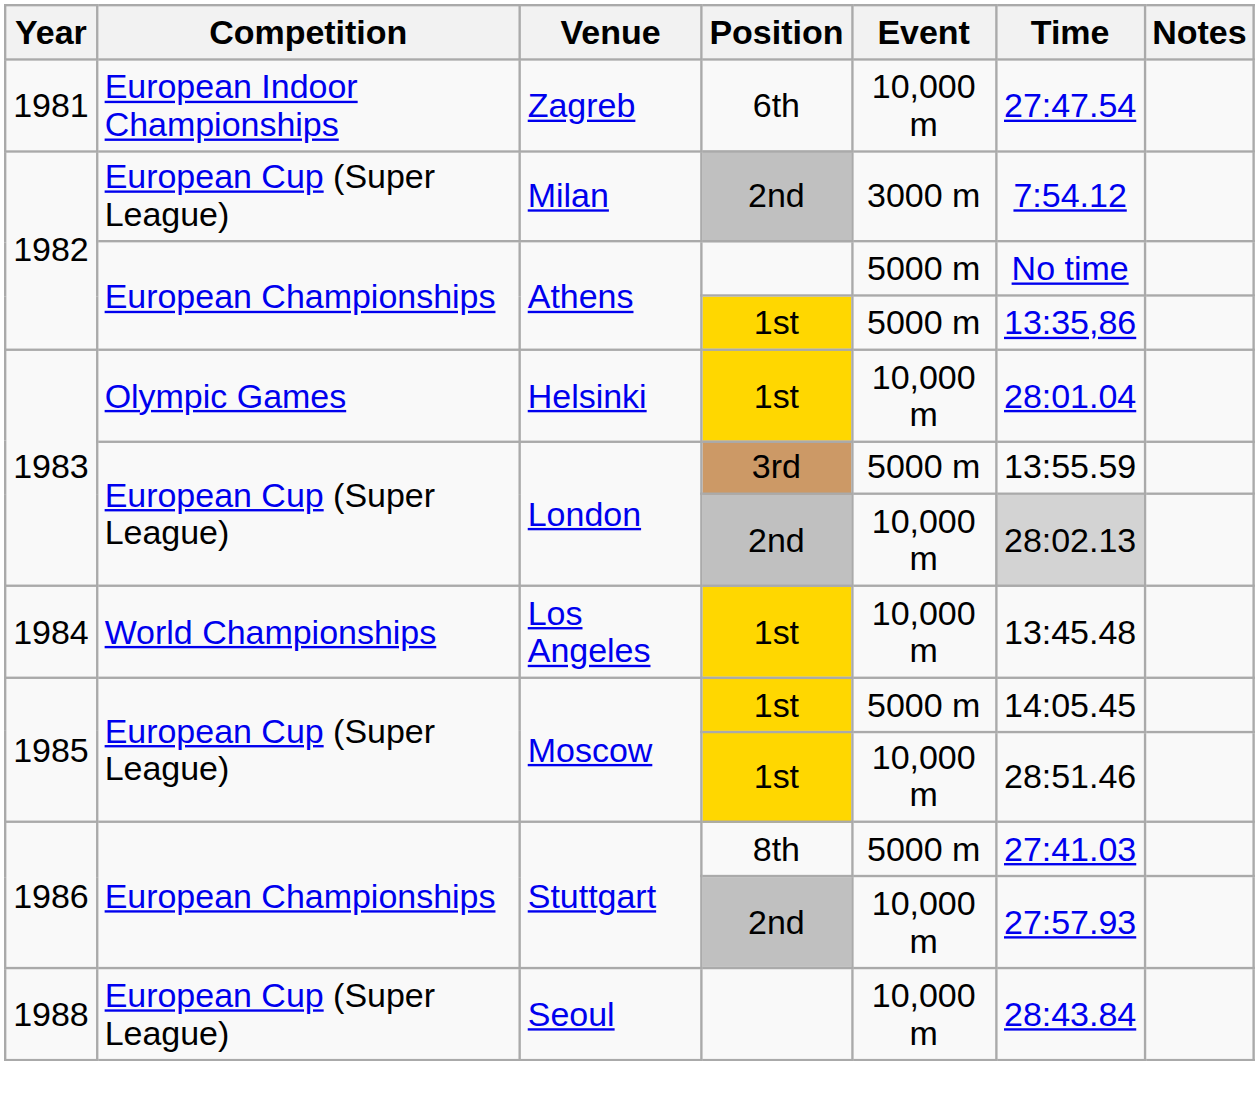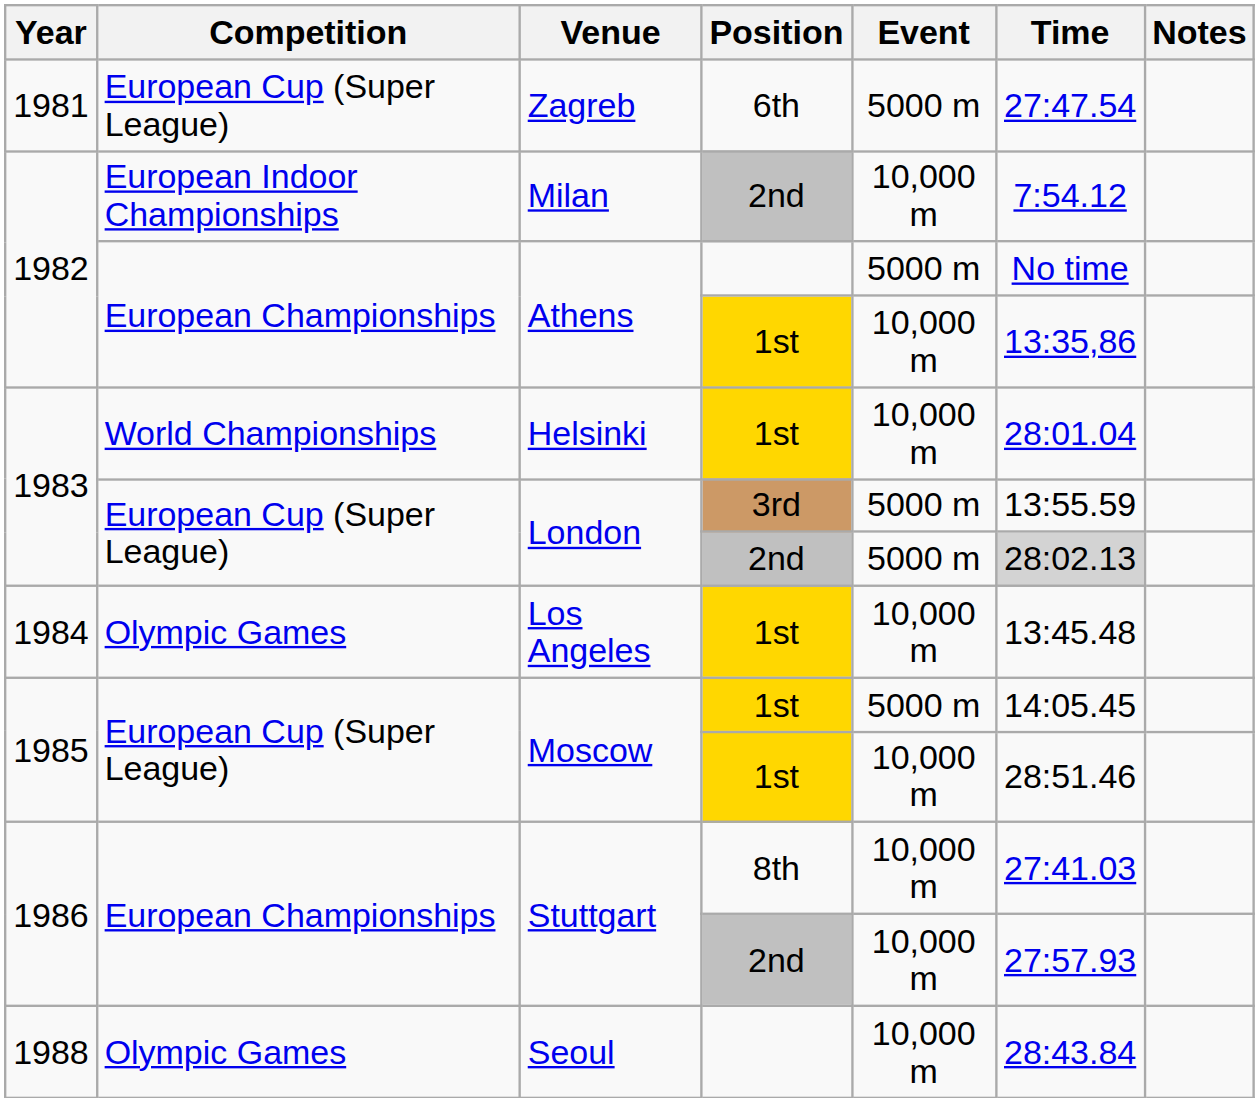Zagreb | Competition: European Indoor Championships -> European Cup (Super League)
Zagreb | Event: 10,000 m -> 5000 m
Milan | Competition: European Cup (Super League) -> European Indoor Championships
Milan | Event: 3000 m -> 10,000 m
Athens / 1st | Event: 5000 m -> 10,000 m
Helsinki | Competition: Olympic Games -> World Championships
London / 2nd | Event: 10,000 m -> 5000 m
Los Angeles | Competition: World Championships -> Olympic Games
Stuttgart / 8th | Event: 5000 m -> 10,000 m
Seoul | Competition: European Cup (Super League) -> Olympic Games
